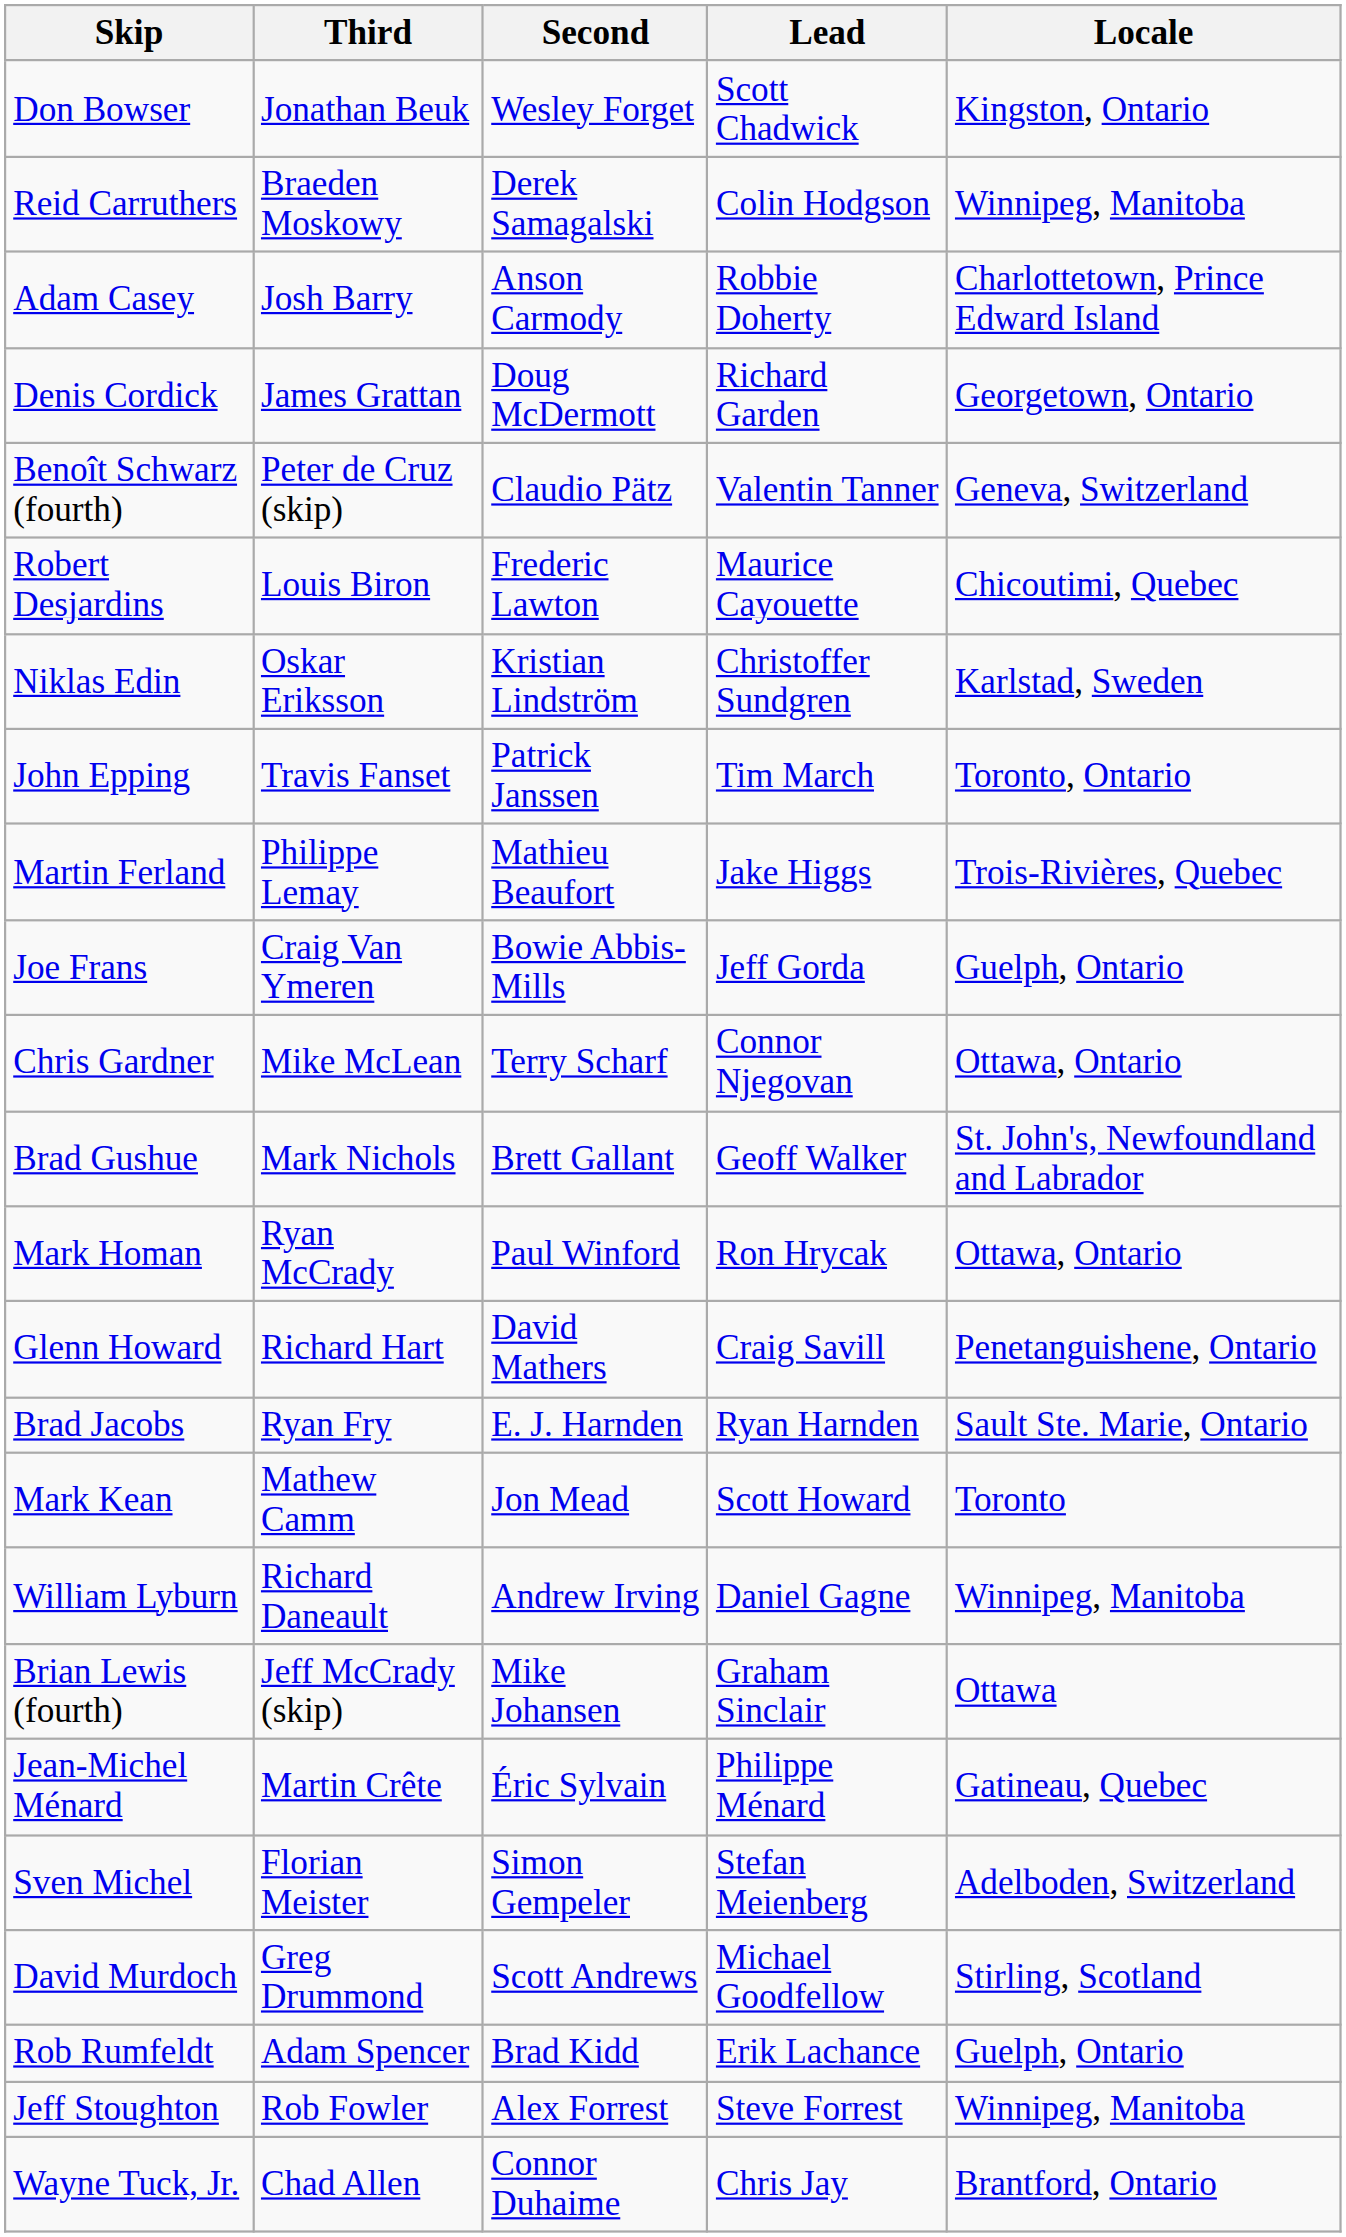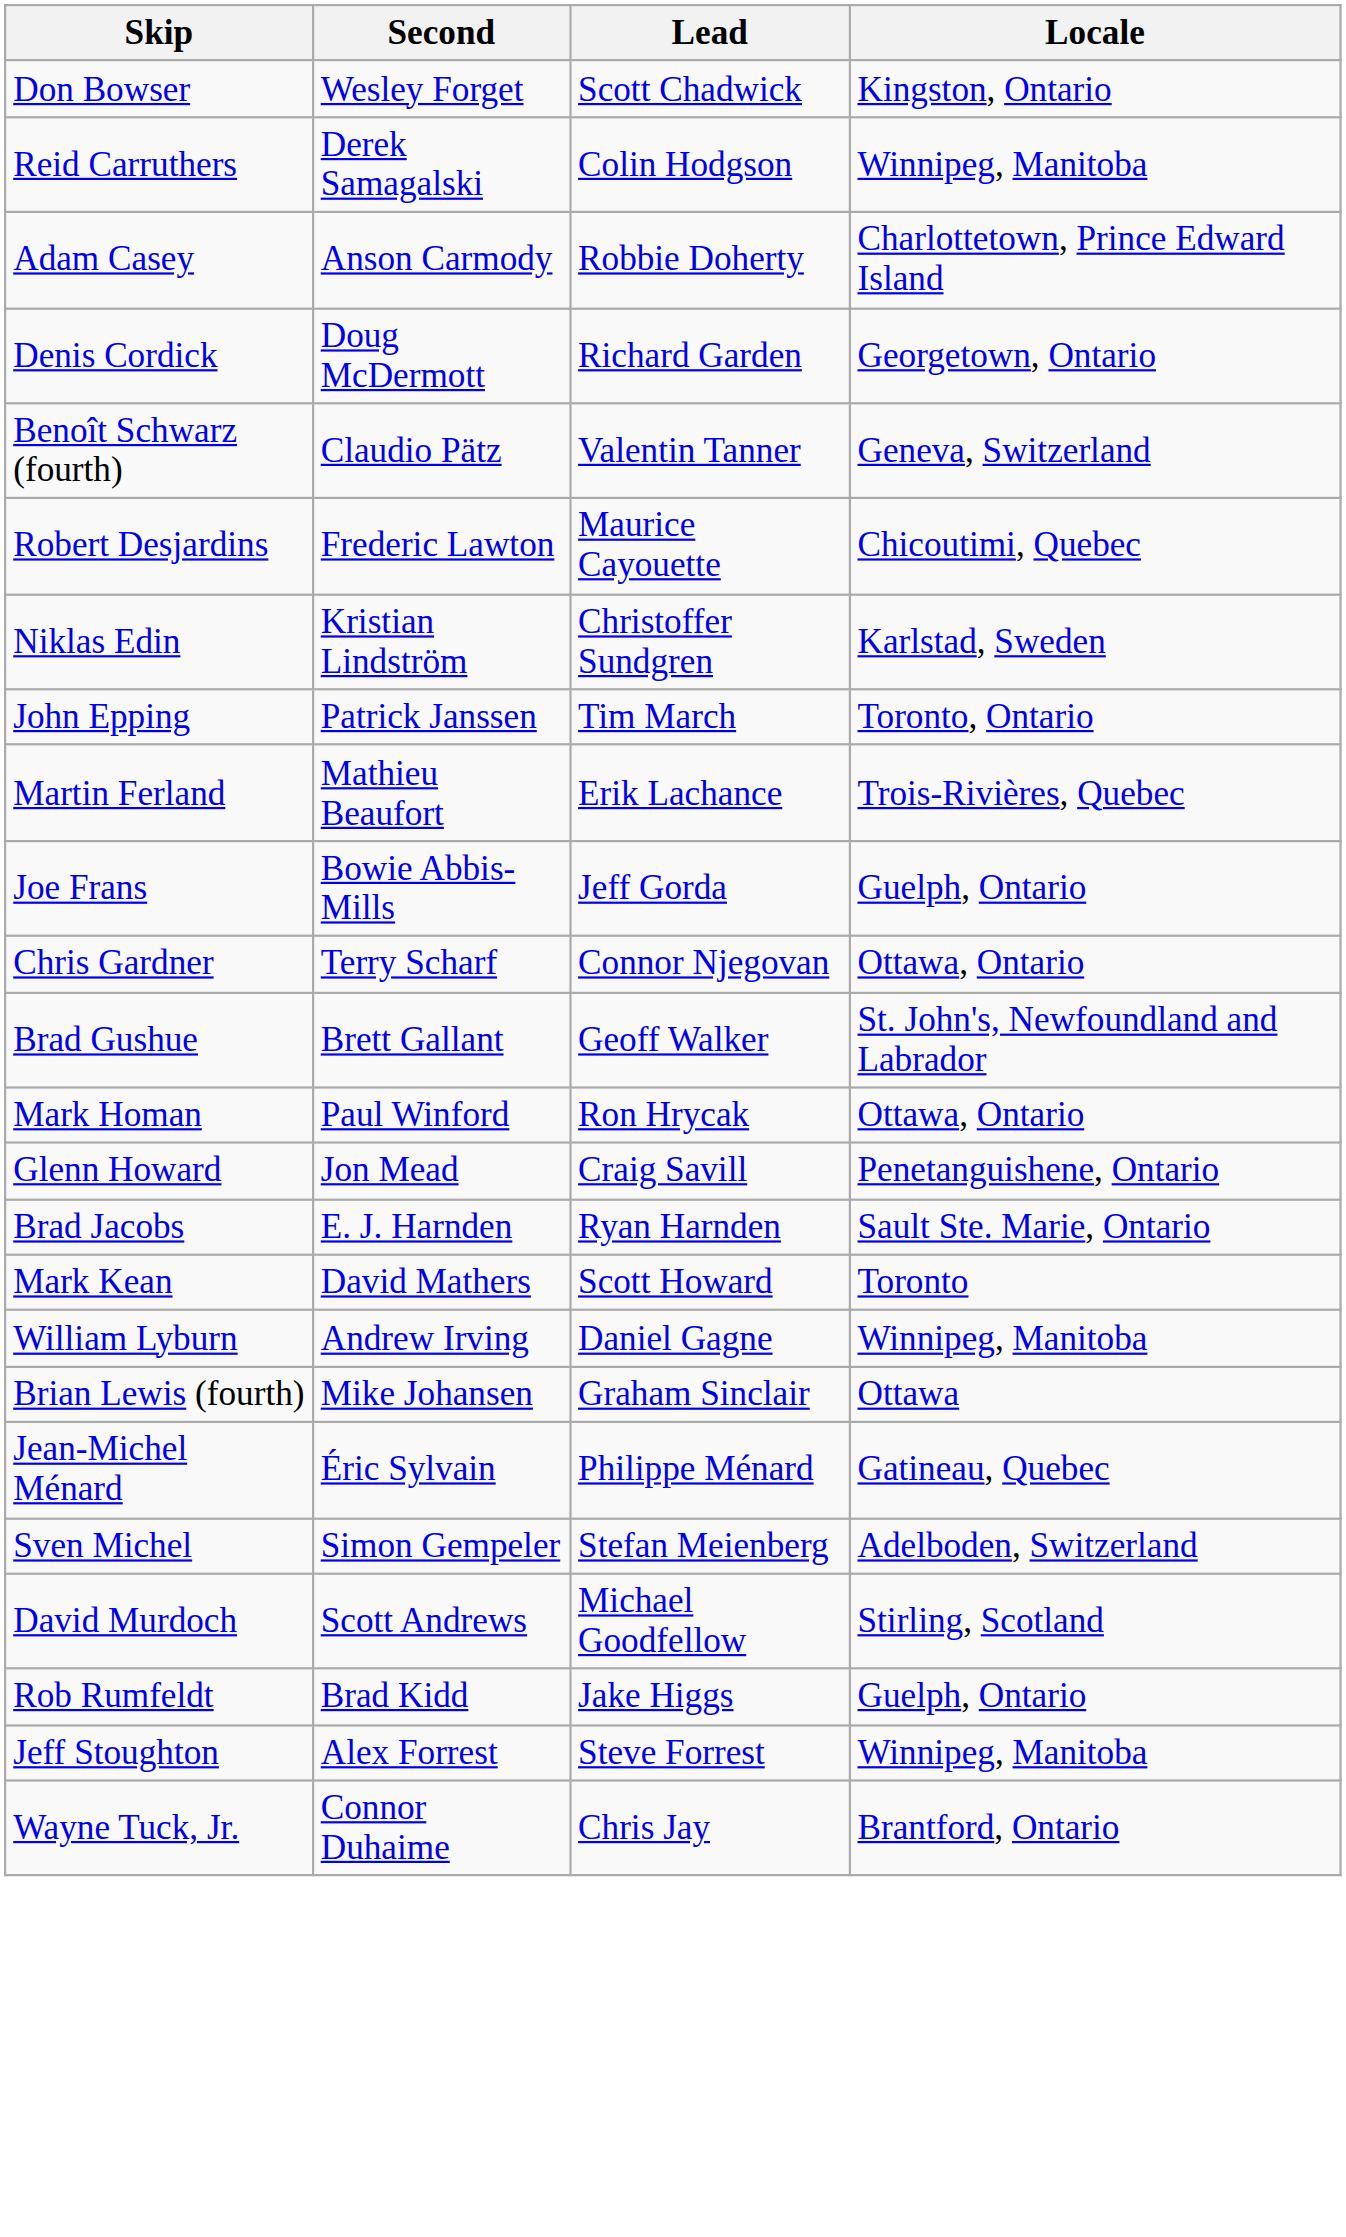- column: Third | Jonathan Beuk | Braeden Moskowy | Josh Barry | James Grattan | Peter de Cruz (skip) | Louis Biron | Oskar Eriksson | Travis Fanset | Philippe Lemay | Craig Van Ymeren | Mike McLean | Mark Nichols | Ryan McCrady | Richard Hart | Ryan Fry | Mathew Camm | Richard Daneault | Jeff McCrady (skip) | Martin Crête | Florian Meister | Greg Drummond | Adam Spencer | Rob Fowler | Chad Allen
Martin Ferland | Lead: Jake Higgs -> Erik Lachance
Glenn Howard | Second: David Mathers -> Jon Mead
Mark Kean | Second: Jon Mead -> David Mathers
Rob Rumfeldt | Lead: Erik Lachance -> Jake Higgs
